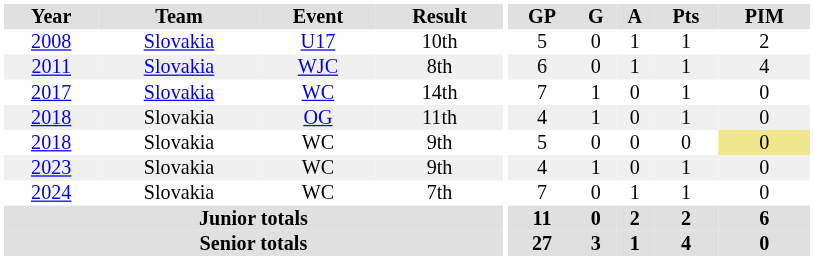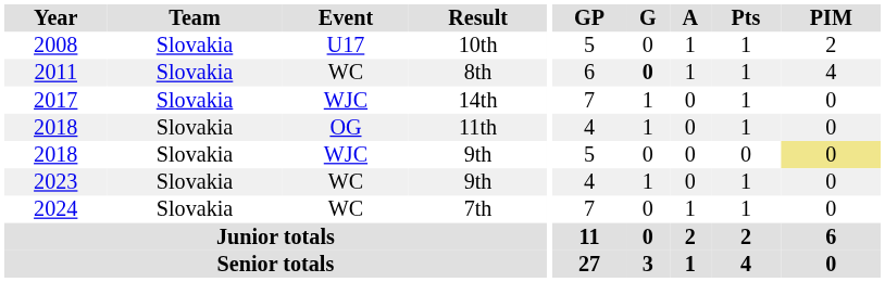2011 | Event: WJC -> WC
2011 | G: normal -> bold
2017 | Event: WC -> WJC
2018 / 9th | Event: WC -> WJC
